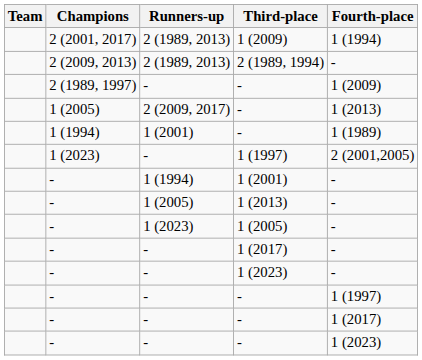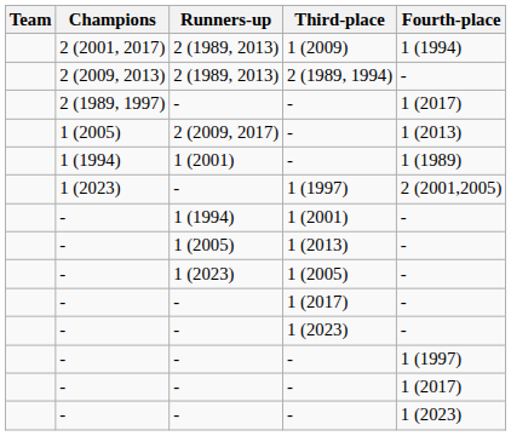2 (1989, 1997) / - | Fourth-place: 1 (2009) -> 1 (2017)
